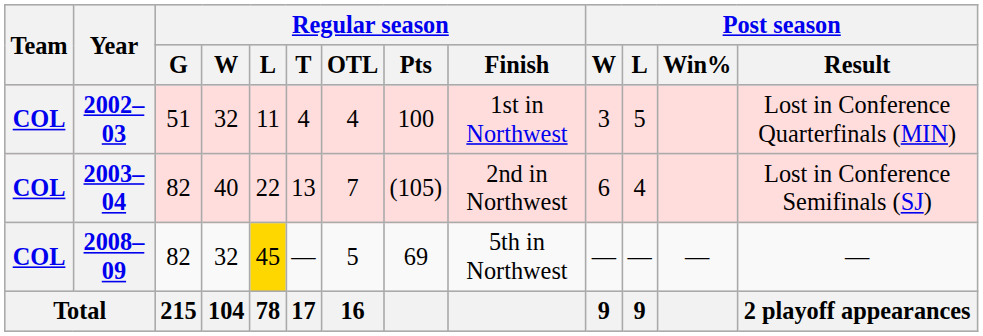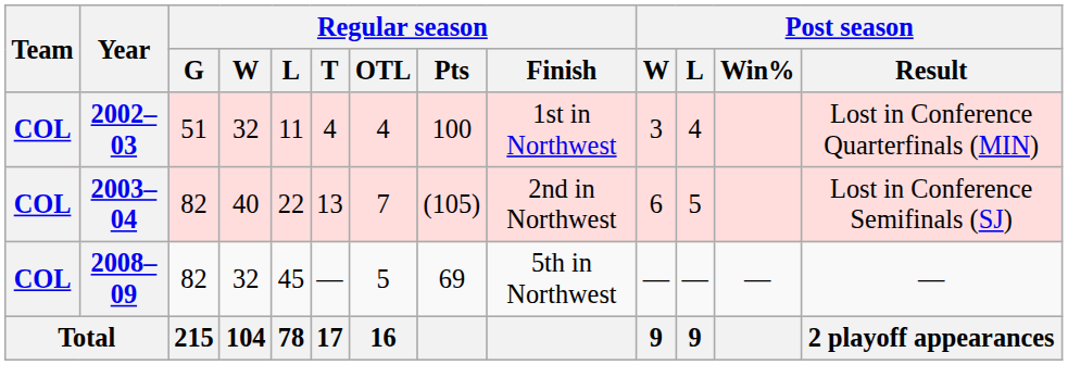2002–03 | Post season / L: 5 -> 4
2003–04 | Post season / L: 4 -> 5
2008–09 | Regular season / L: gold background -> no background
